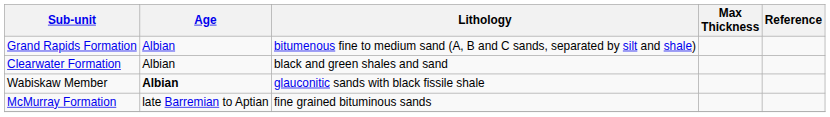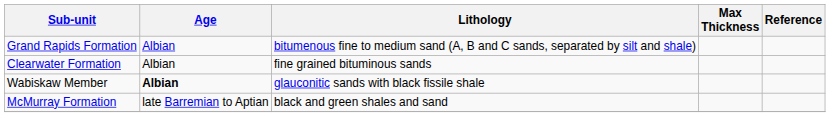Clearwater Formation | Lithology: black and green shales and sand -> fine grained bituminous sands
McMurray Formation | Lithology: fine grained bituminous sands -> black and green shales and sand
